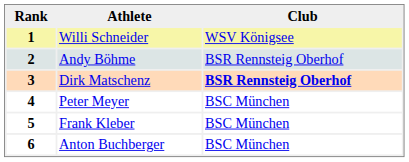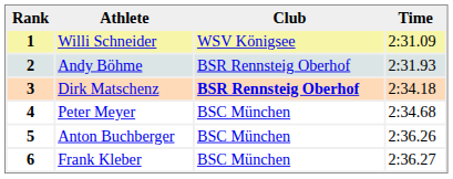+ column: Time | 2:31.09 | 2:31.93 | 2:34.18 | 2:34.68 | 2:36.26 | 2:36.27
5 | Athlete: Frank Kleber -> Anton Buchberger
6 | Athlete: Anton Buchberger -> Frank Kleber
